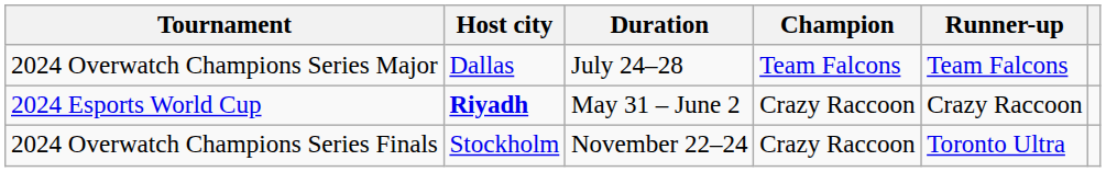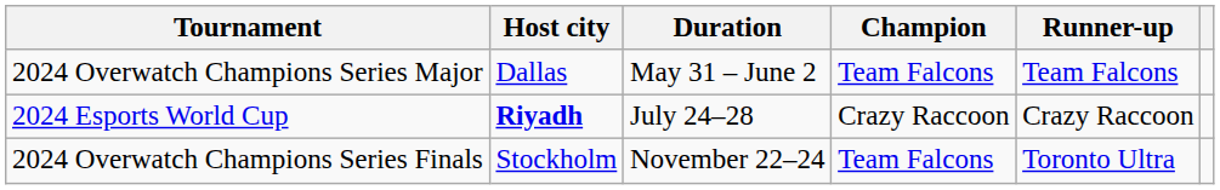2024 Overwatch Champions Series Major | Duration: July 24–28 -> May 31 – June 2
2024 Esports World Cup | Duration: May 31 – June 2 -> July 24–28
2024 Overwatch Champions Series Finals | Champion: Crazy Raccoon -> Team Falcons
